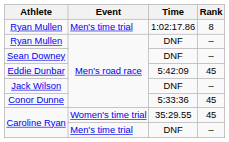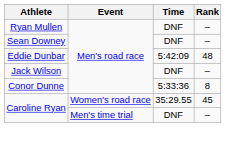- row: Ryan Mullen | Men's time trial | 1:02:17.86 | 8
Eddie Dunbar | Rank: 45 -> 48
Conor Dunne | Rank: 45 -> 8
Caroline Ryan / 35:29.55 | Event: Women's time trial -> Women's road race
